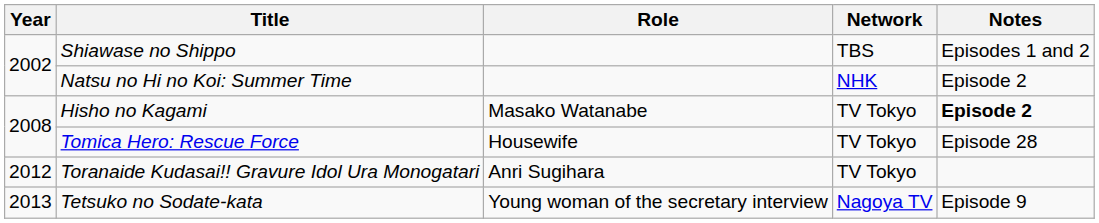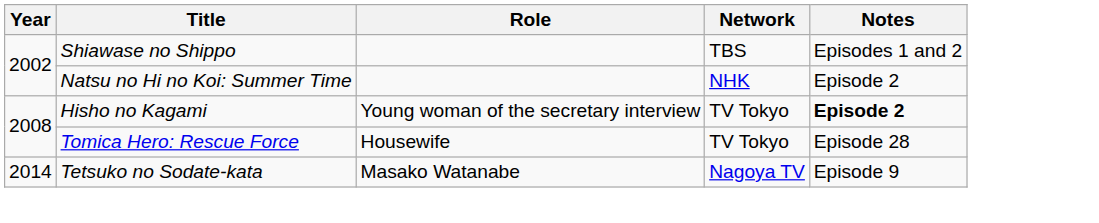Hisho no Kagami | Role: Masako Watanabe -> Young woman of the secretary interview
- row: 2012 | Toranaide Kudasai!! Gravure Idol Ura Monogatari | Anri Sugihara | TV Tokyo
Tetsuko no Sodate-kata | Year: 2013 -> 2014
Tetsuko no Sodate-kata | Role: Young woman of the secretary interview -> Masako Watanabe
